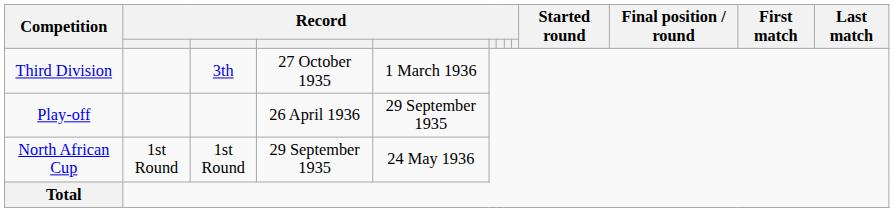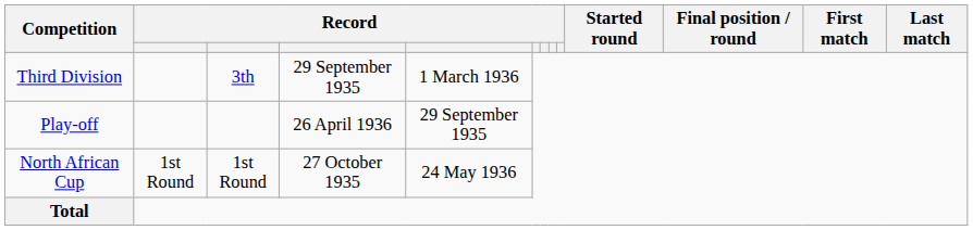Third Division | column 4: 27 October 1935 -> 29 September 1935
North African Cup | column 4: 29 September 1935 -> 27 October 1935
